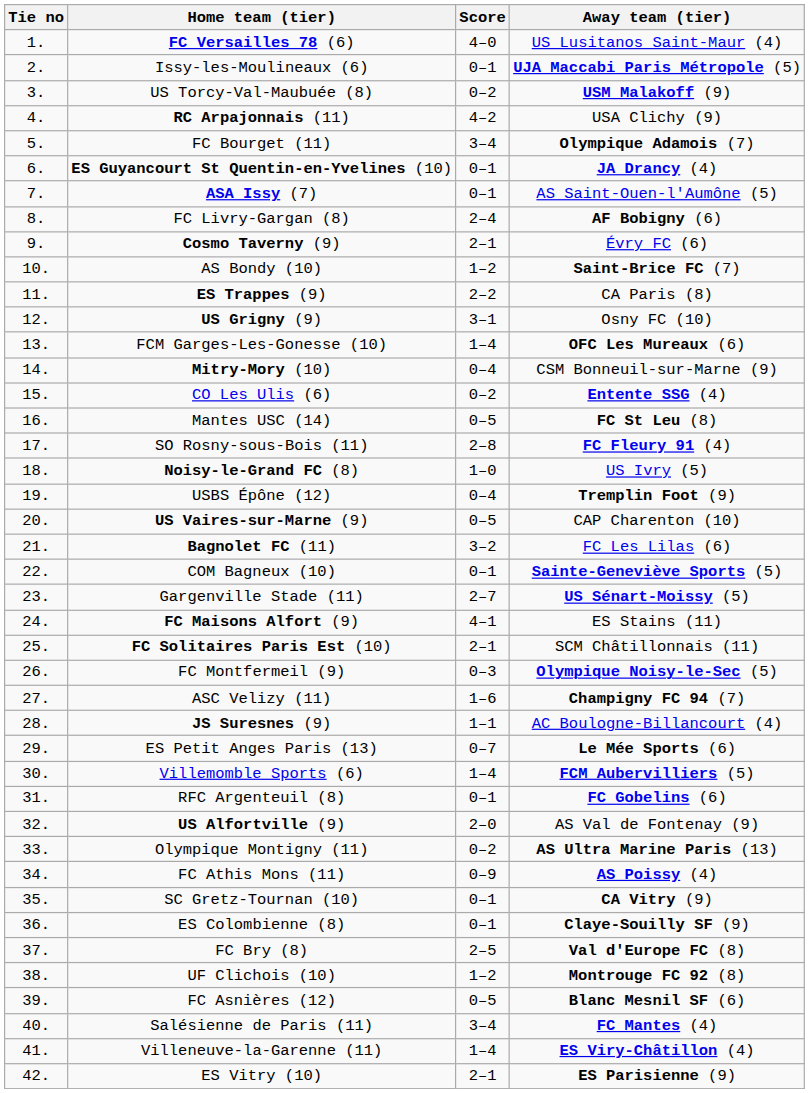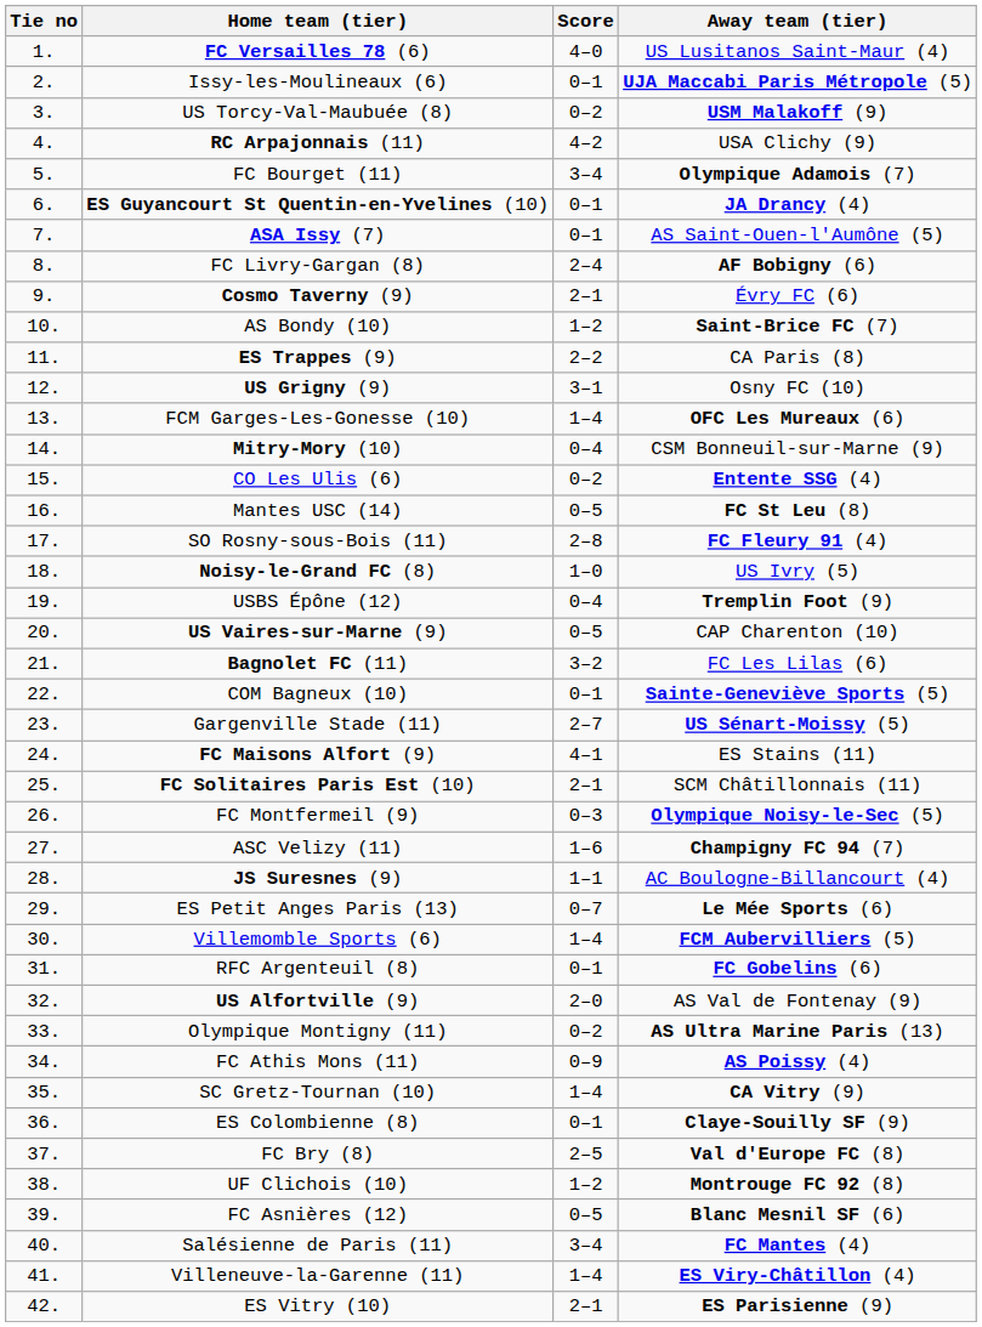SC Gretz-Tournan (10) | Score: 0–1 -> 1–4
